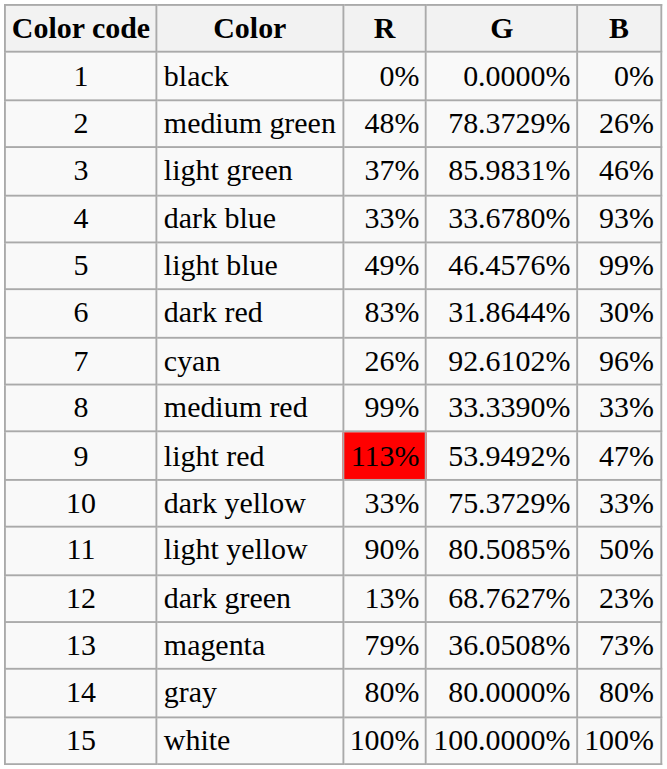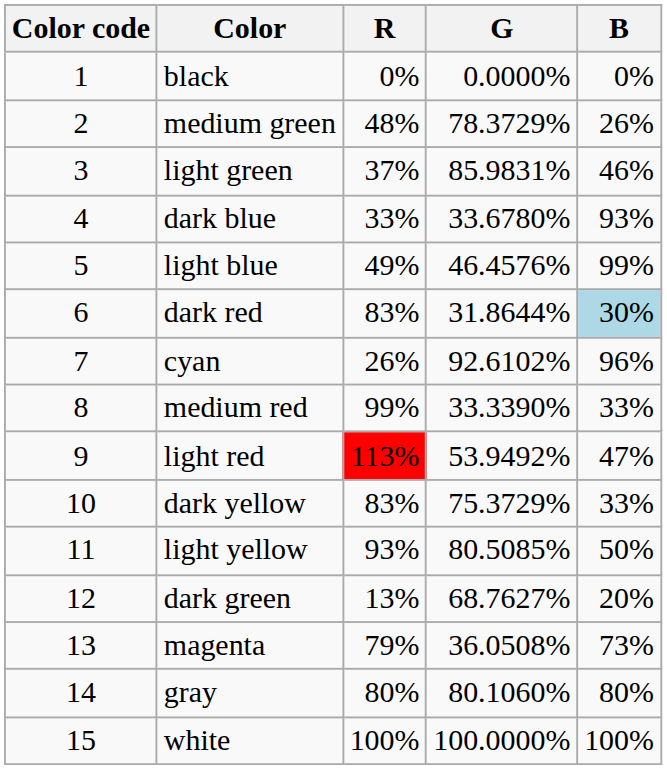dark red | B: no background -> lightblue background
dark yellow | R: 33% -> 83%
light yellow | R: 90% -> 93%
dark green | B: 23% -> 20%
gray | G: 80.0000% -> 80.1060%
